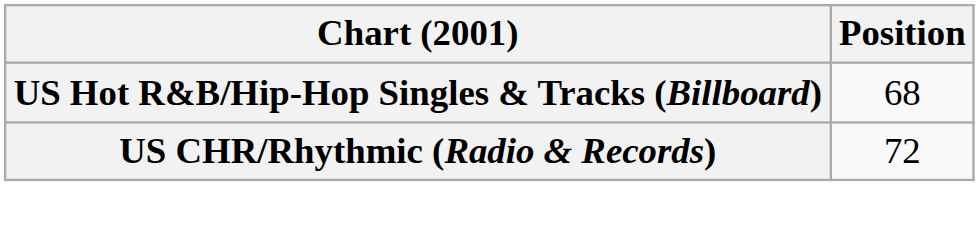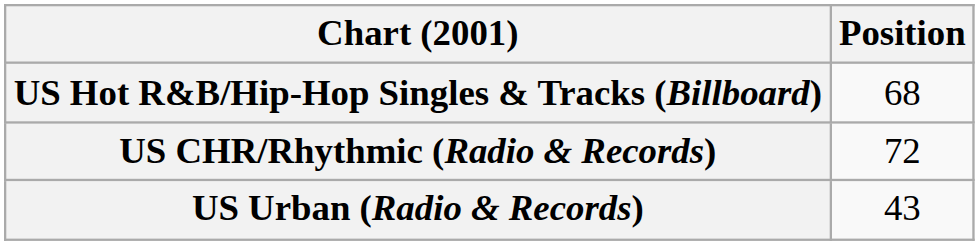+ row: US Urban (Radio & Records) | 43
